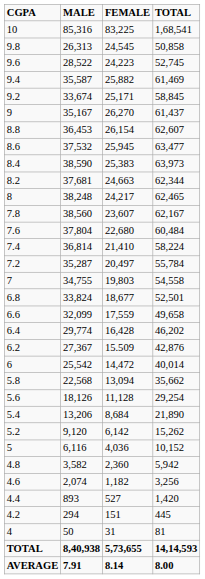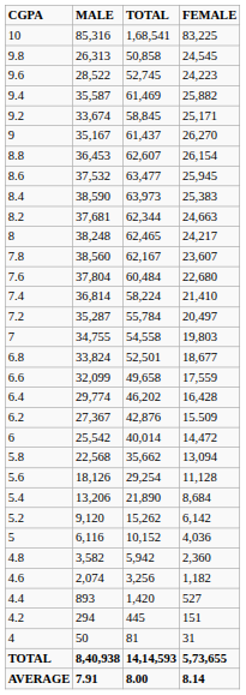columns swapped: FEMALE <-> TOTAL
